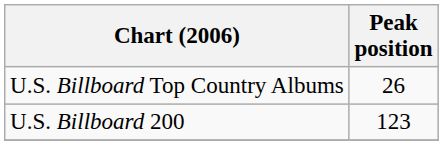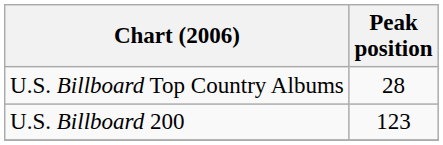U.S. Billboard Top Country Albums | Peak position: 26 -> 28
